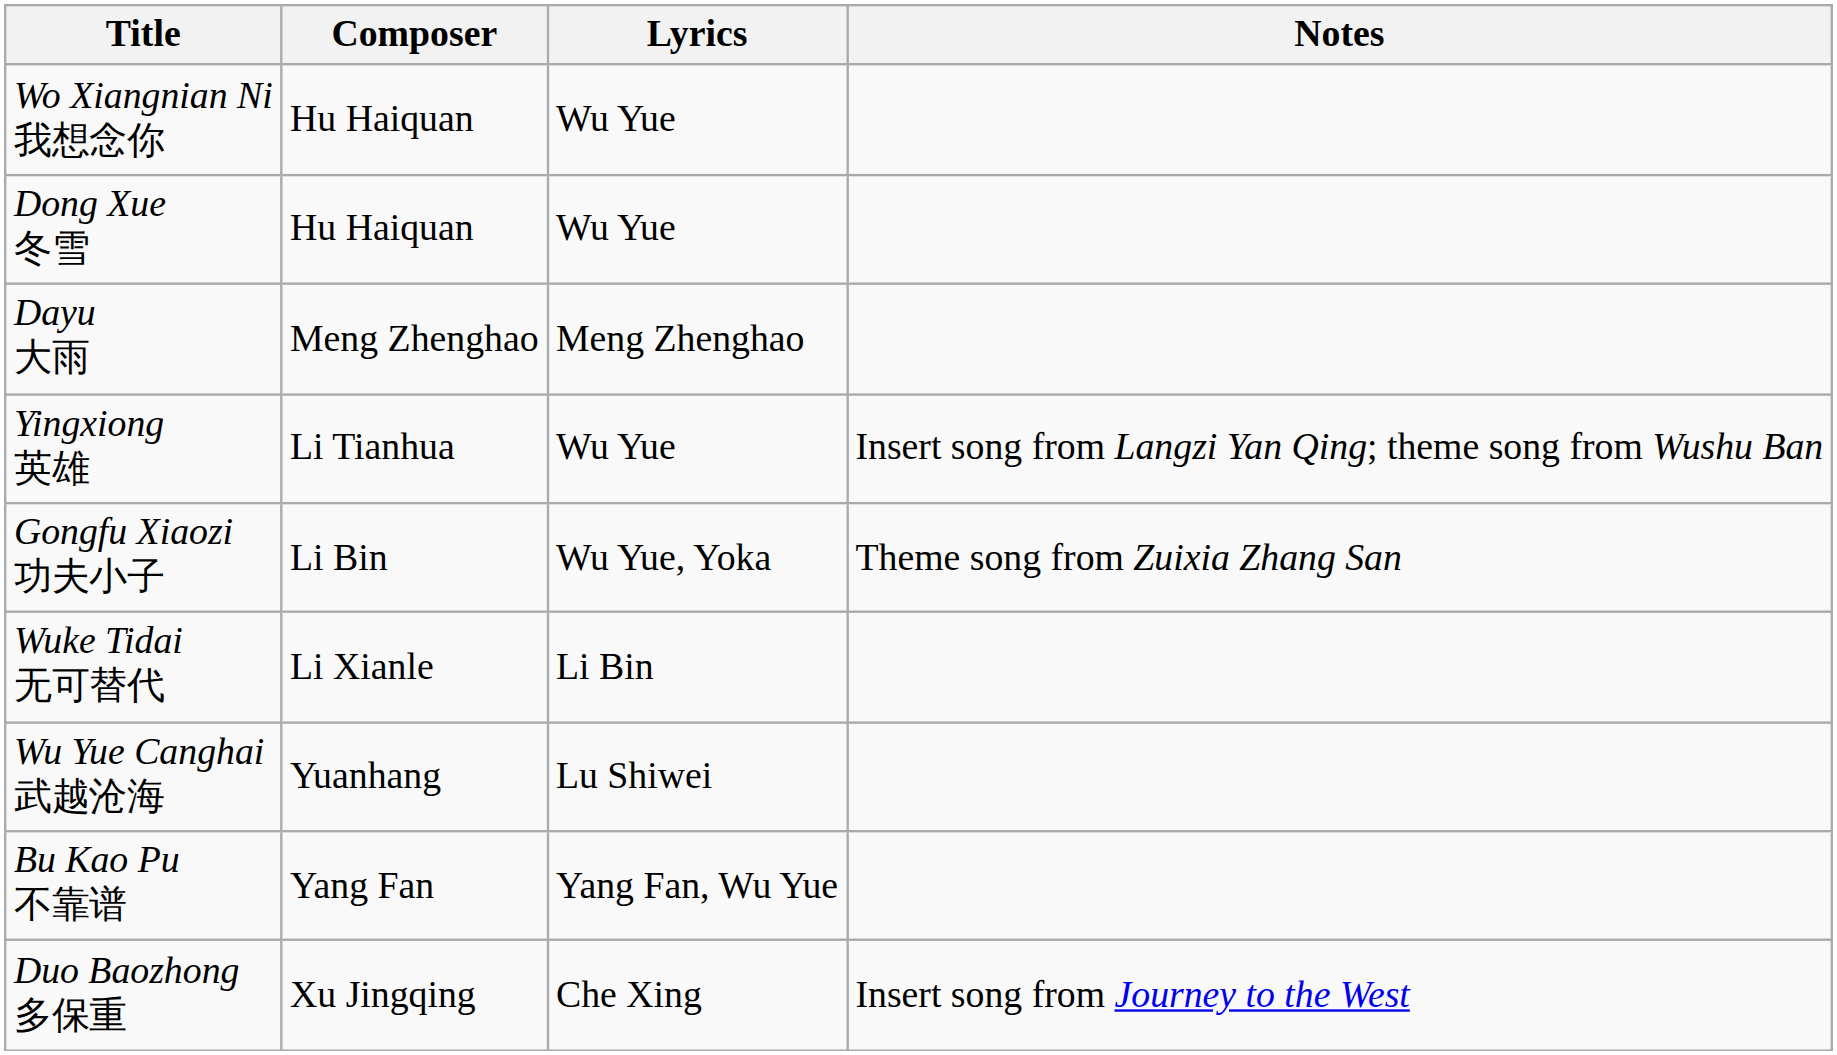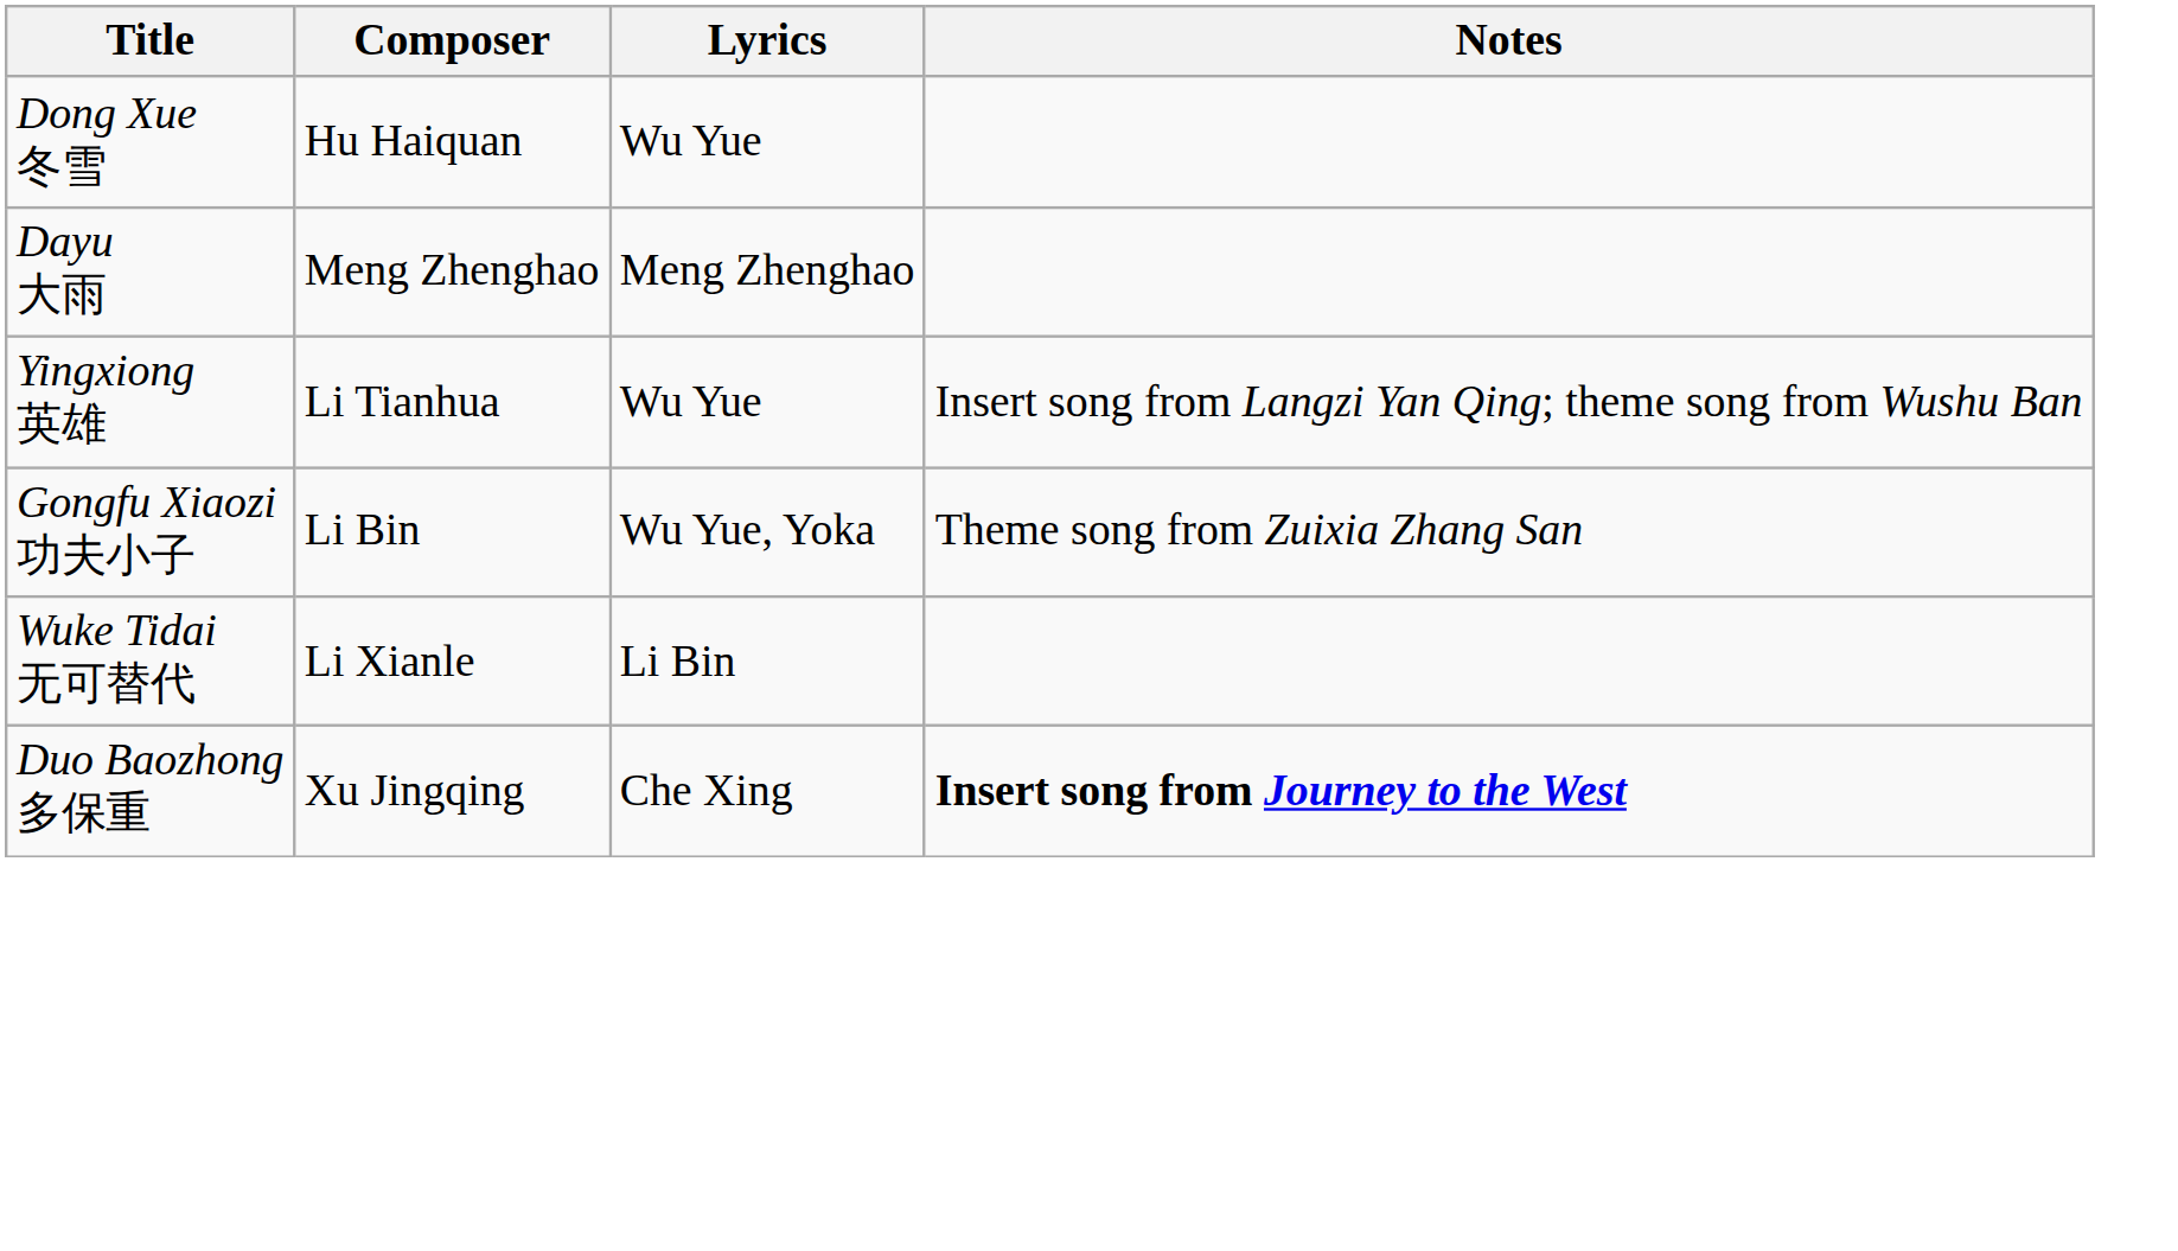- row: Wo Xiangnian Ni 我想念你 | Hu Haiquan | Wu Yue
- row: Wu Yue Canghai 武越沧海 | Yuanhang | Lu Shiwei
- row: Bu Kao Pu 不靠谱 | Yang Fan | Yang Fan, Wu Yue
Duo Baozhong 多保重 | Notes: normal -> bold
